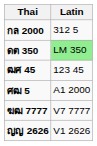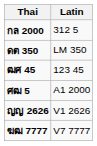ดต 350 | Latin: lightgreen background -> no background
rows swapped: ญญ 2626 <-> ฆฒ 7777
